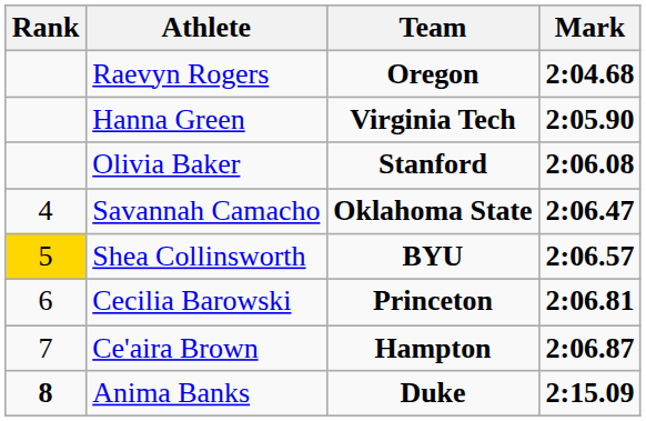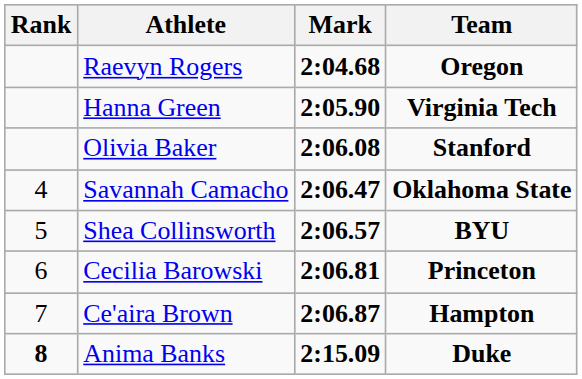columns swapped: Team <-> Mark
Shea Collinsworth | Rank: gold background -> no background
